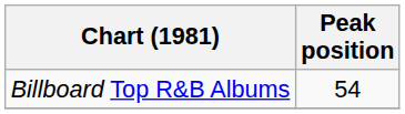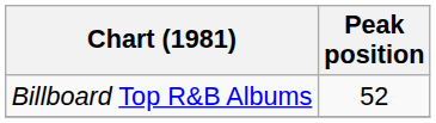Billboard Top R&B Albums | Peak position: 54 -> 52
